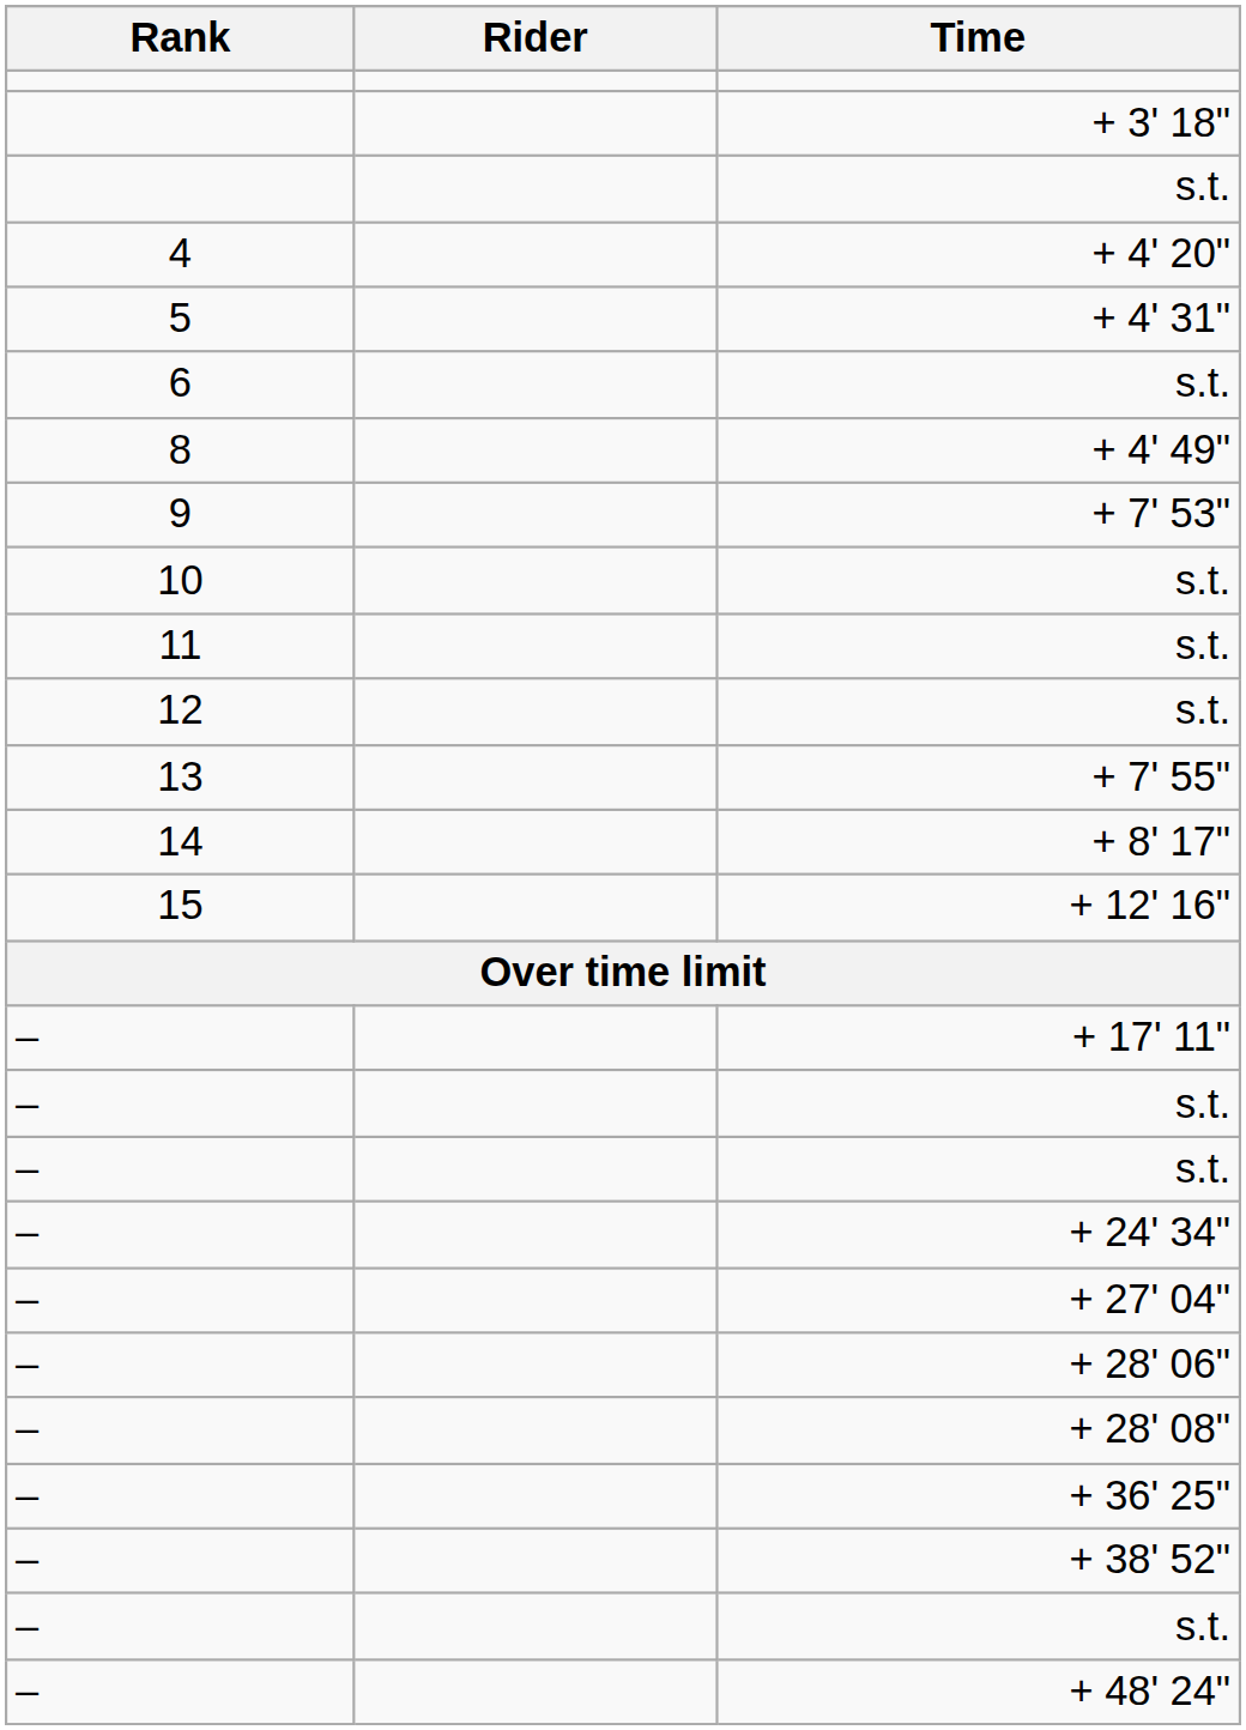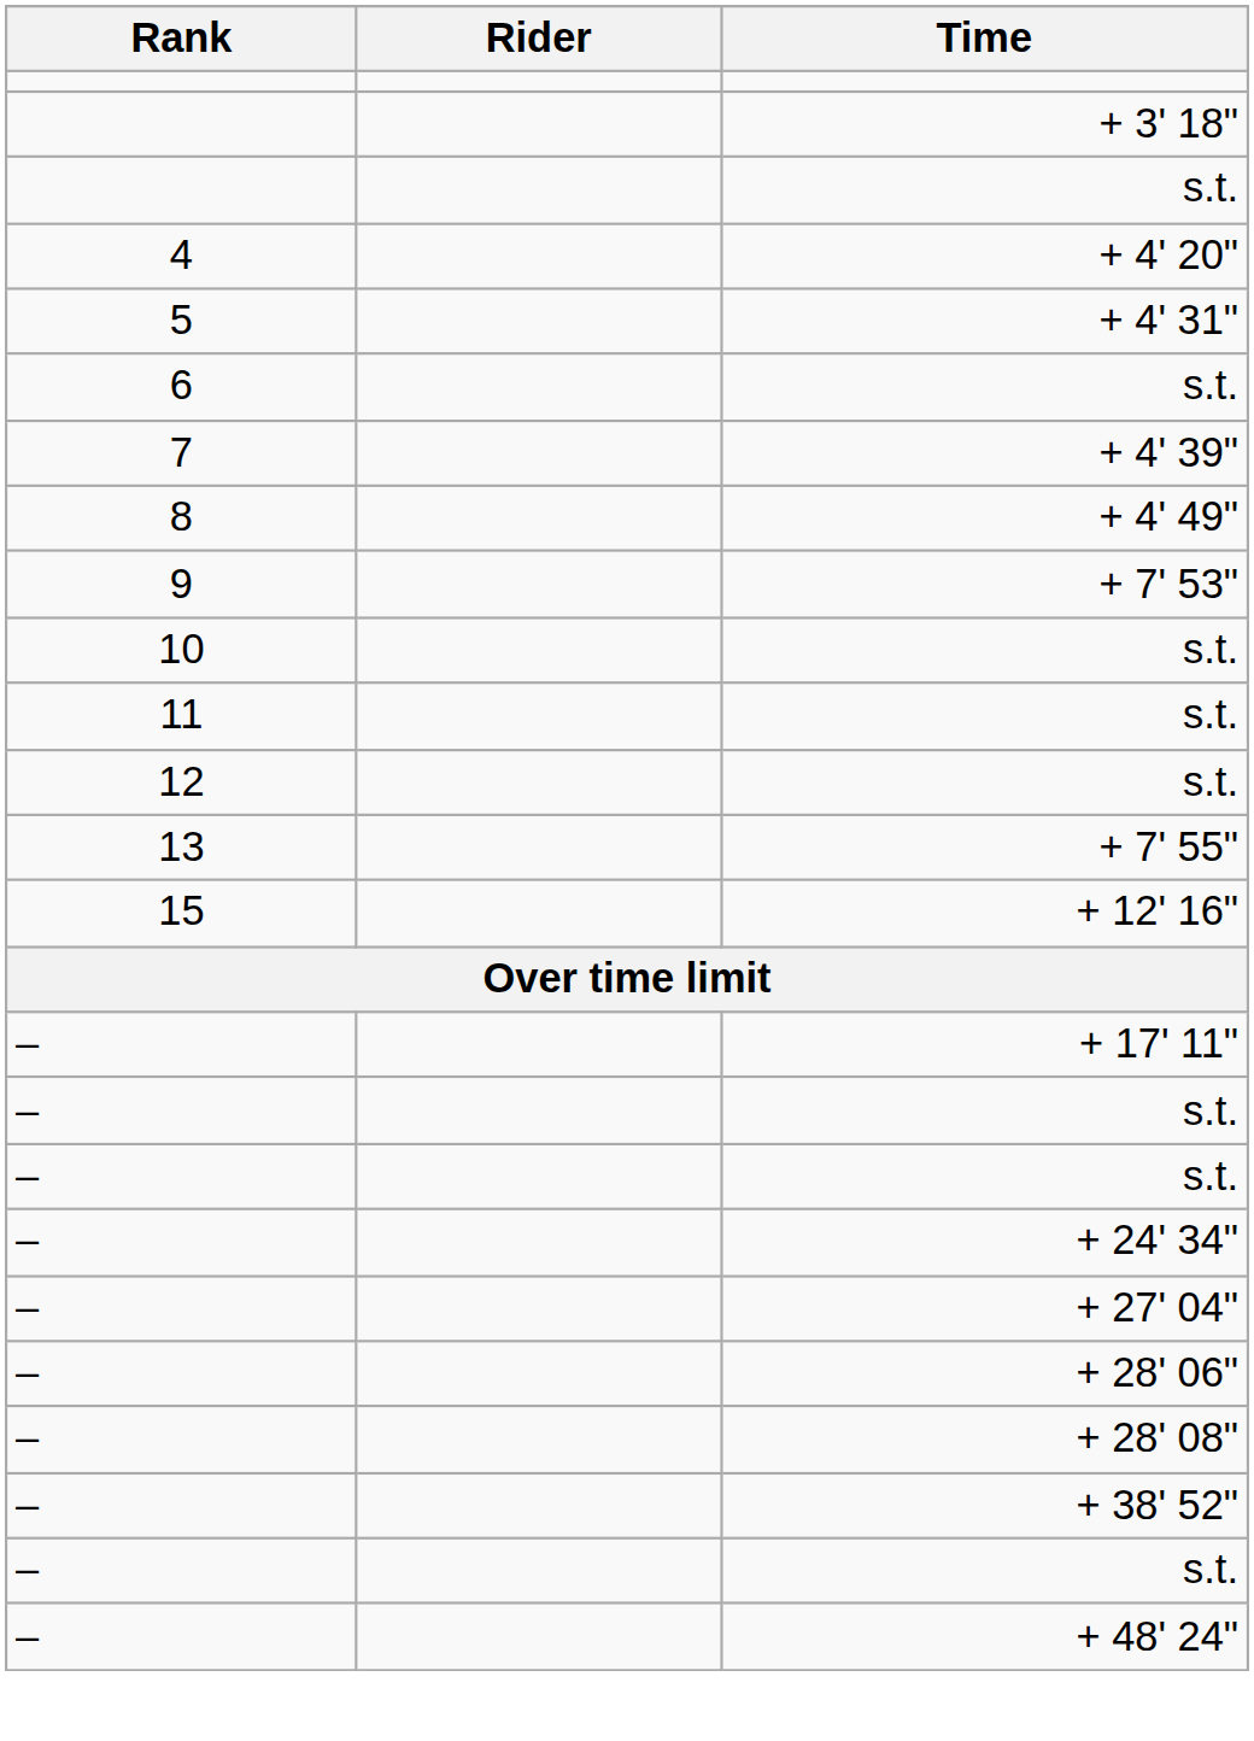+ row: 7 | + 4' 39"
- row: 14 | + 8' 17"
- row: – | + 36' 25"
